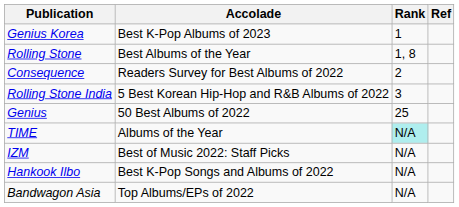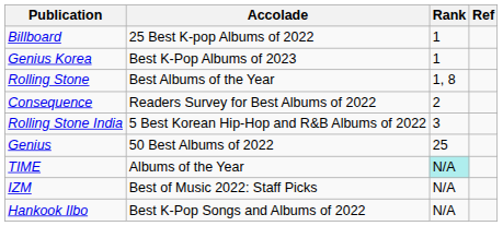+ row: Billboard | 25 Best K-pop Albums of 2022 | 1
- row: Bandwagon Asia | Top Albums/EPs of 2022 | N/A
